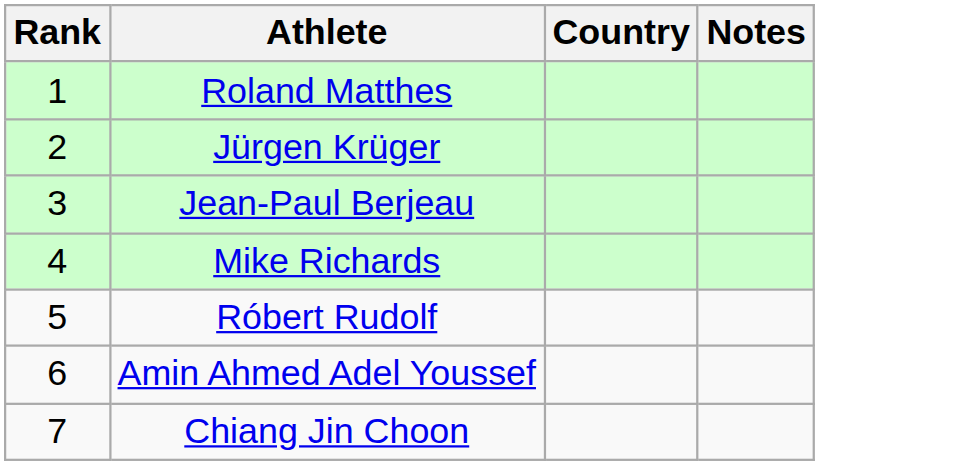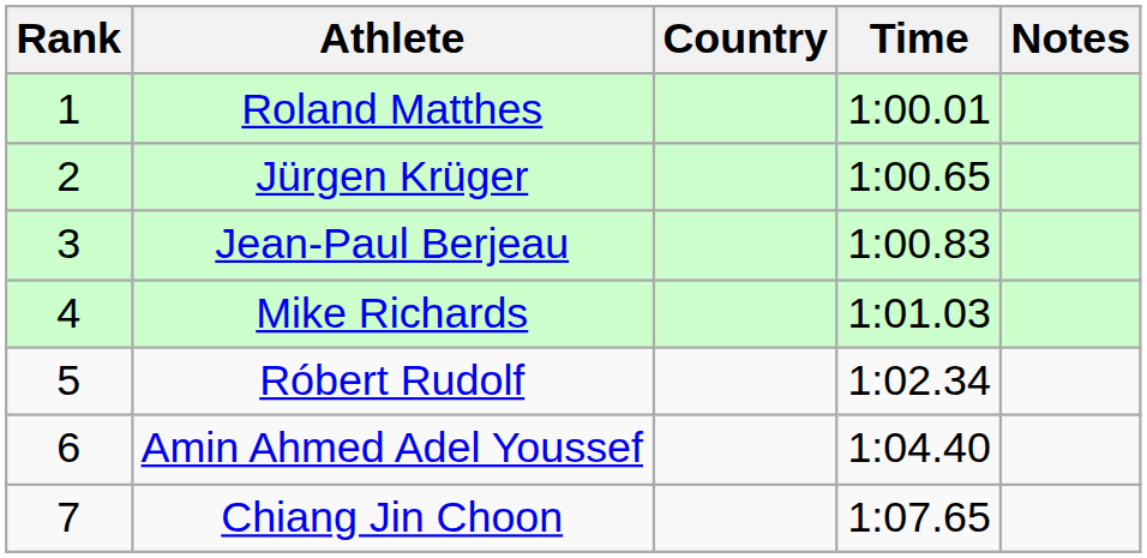+ column: Time | 1:00.01 | 1:00.65 | 1:00.83 | 1:01.03 | 1:02.34 | 1:04.40 | 1:07.65
